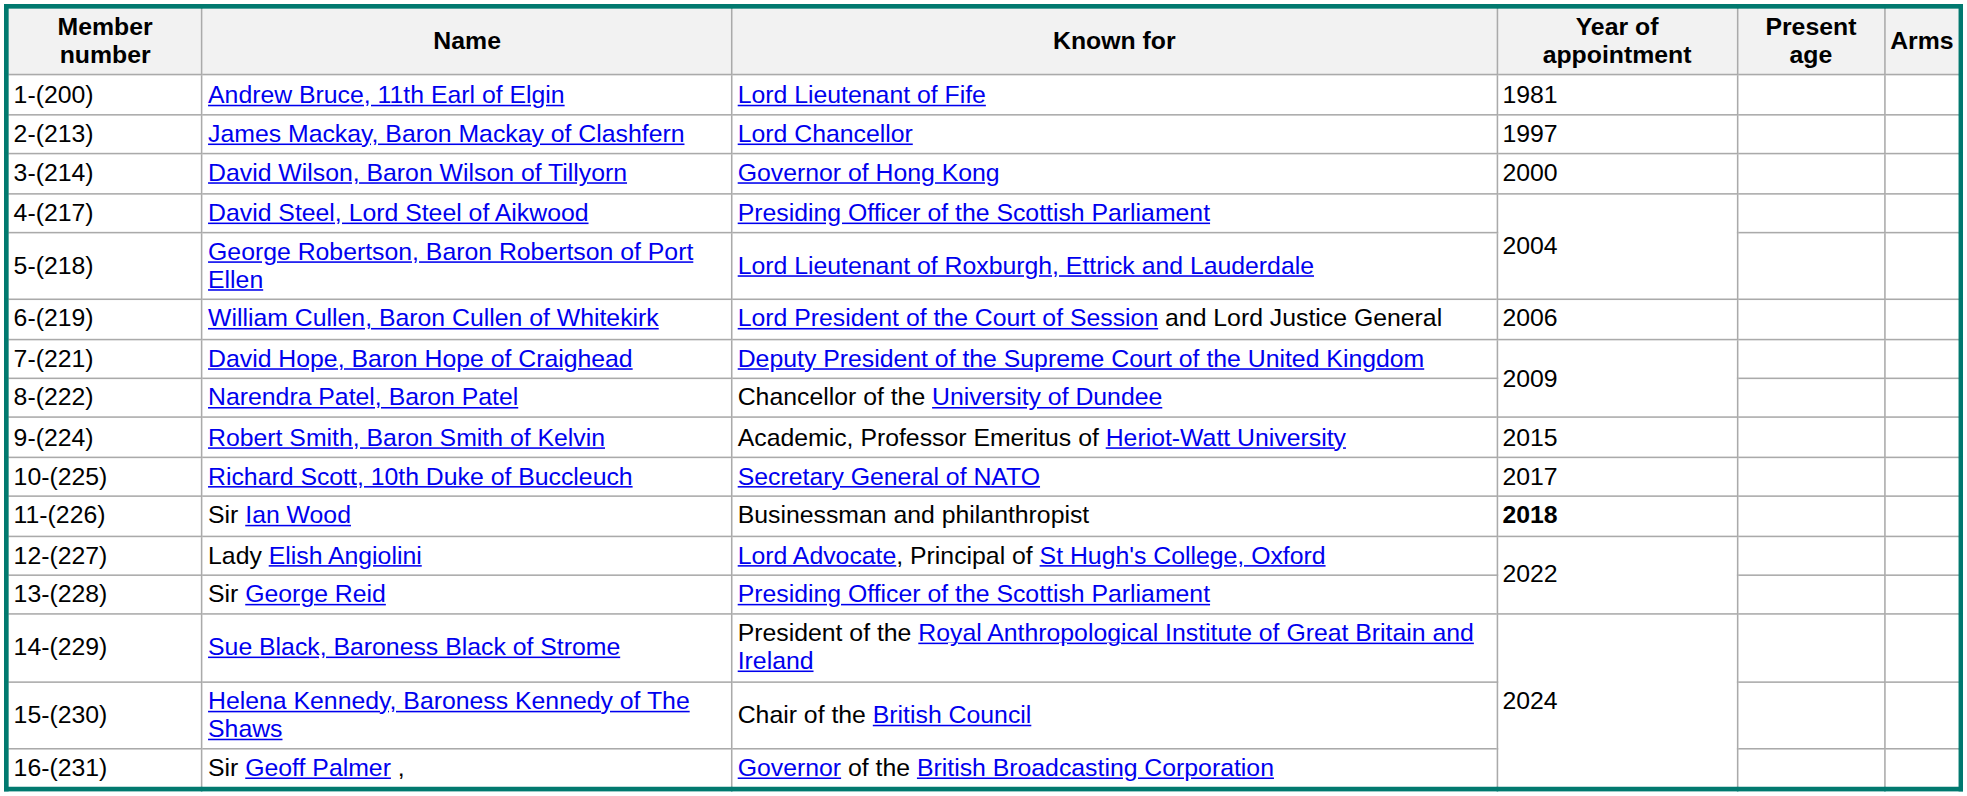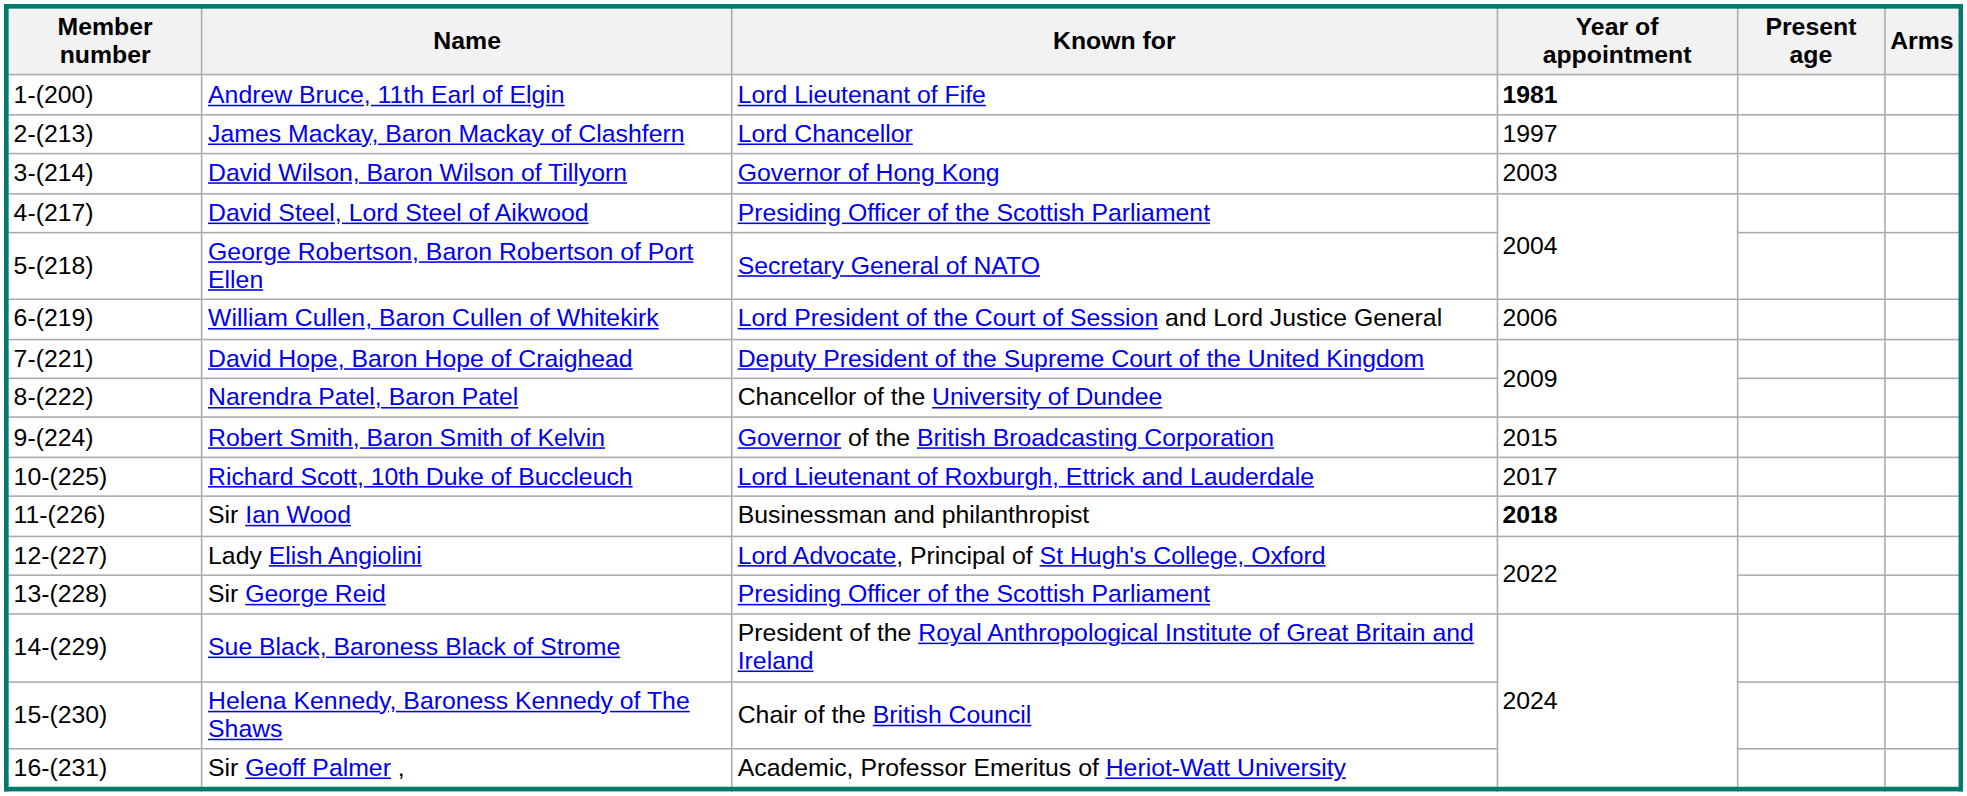Andrew Bruce, 11th Earl of Elgin | Year of appointment: normal -> bold
David Wilson, Baron Wilson of Tillyorn | Year of appointment: 2000 -> 2003
George Robertson, Baron Robertson of Port Ellen | Known for: Lord Lieutenant of Roxburgh, Ettrick and Lauderdale -> Secretary General of NATO
Robert Smith, Baron Smith of Kelvin | Known for: Academic, Professor Emeritus of Heriot-Watt University -> Governor of the British Broadcasting Corporation
Richard Scott, 10th Duke of Buccleuch | Known for: Secretary General of NATO -> Lord Lieutenant of Roxburgh, Ettrick and Lauderdale
Sir Geoff Palmer , | Known for: Governor of the British Broadcasting Corporation -> Academic, Professor Emeritus of Heriot-Watt University
